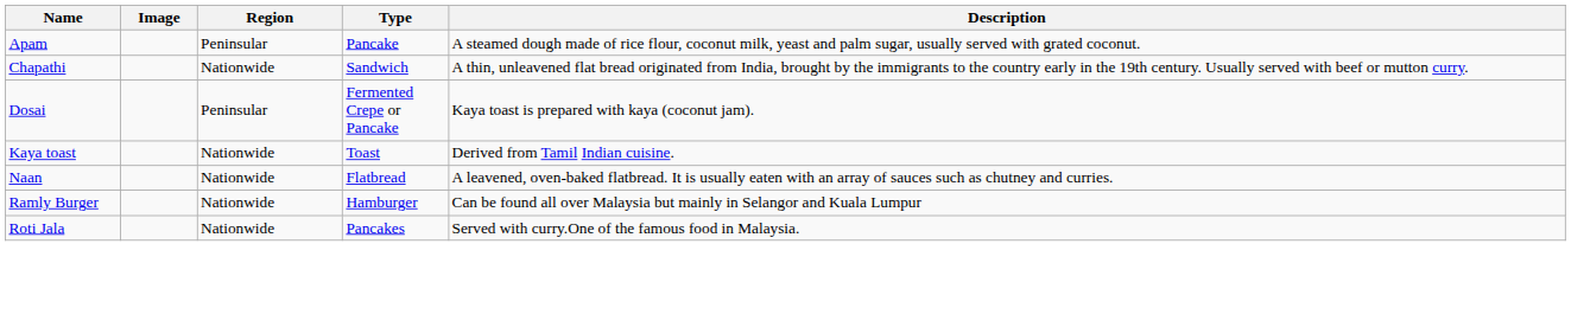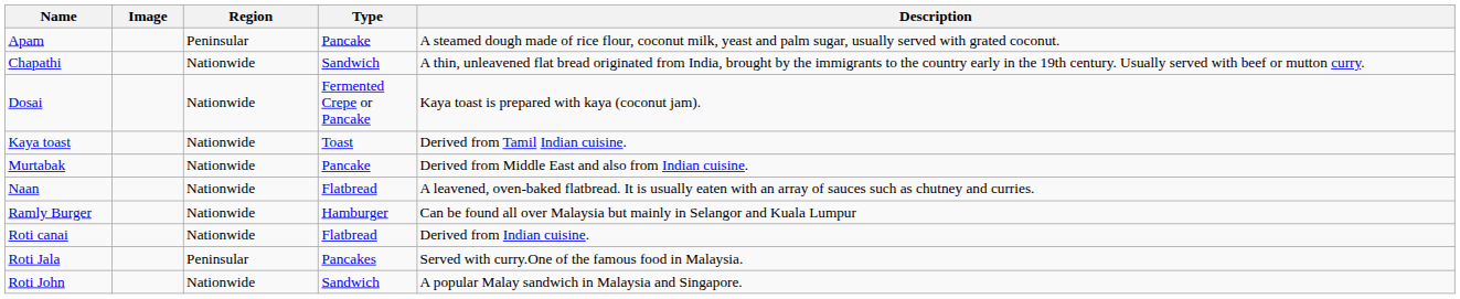Dosai | Region: Peninsular -> Nationwide
+ row: Murtabak | Nationwide | Pancake | Derived from Middle East and also from Indian cuisine.
+ row: Roti canai | Nationwide | Flatbread | Derived from Indian cuisine.
Roti Jala | Region: Nationwide -> Peninsular
+ row: Roti John | Nationwide | Sandwich | A popular Malay sandwich in Malaysia and Singapore.
